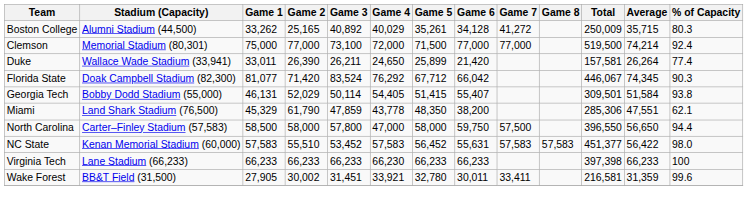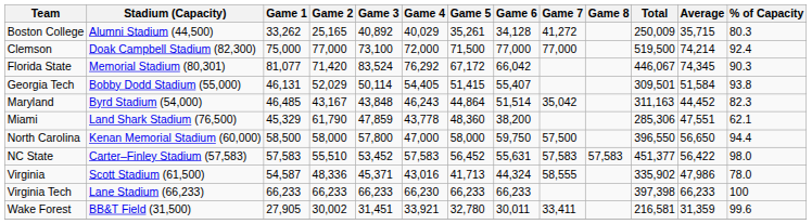Clemson | Stadium (Capacity): Memorial Stadium (80,301) -> Doak Campbell Stadium (82,300)
- row: Duke | Wallace Wade Stadium (33,941) | 33,011 | 26,390 | 26,211 | 24,650 | 25,899 | 21,420 | 157,581 | 26,264 | 77.4
Florida State | Stadium (Capacity): Doak Campbell Stadium (82,300) -> Memorial Stadium (80,301)
Florida State | Game 5: 67,712 -> 67,172
+ row: Maryland | Byrd Stadium (54,000) | 46,485 | 43,167 | 43,848 | 46,243 | 44,864 | 51,514 | 35,042 | 311,163 | 44,452 | 82.3
Miami | Game 5: 48,350 -> 48,360
North Carolina | Stadium (Capacity): Carter–Finley Stadium (57,583) -> Kenan Memorial Stadium (60,000)
NC State | Stadium (Capacity): Kenan Memorial Stadium (60,000) -> Carter–Finley Stadium (57,583)
+ row: Virginia | Scott Stadium (61,500) | 54,587 | 48,336 | 45,371 | 43,016 | 41,713 | 44,324 | 58,555 | 335,902 | 47,986 | 78.0
